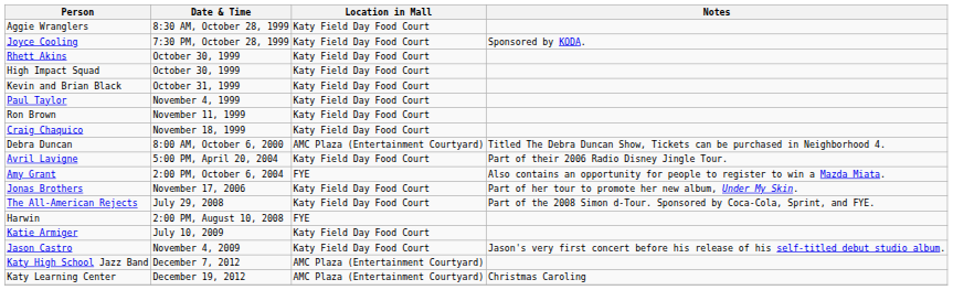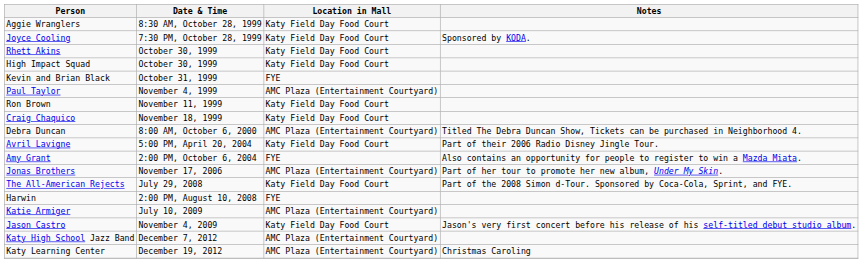Kevin and Brian Black | Location in Mall: Katy Field Day Food Court -> FYE
Paul Taylor | Location in Mall: Katy Field Day Food Court -> AMC Plaza (Entertainment Courtyard)
Jonas Brothers | Location in Mall: Katy Field Day Food Court -> AMC Plaza (Entertainment Courtyard)
Katie Armiger | Location in Mall: Katy Field Day Food Court -> AMC Plaza (Entertainment Courtyard)
